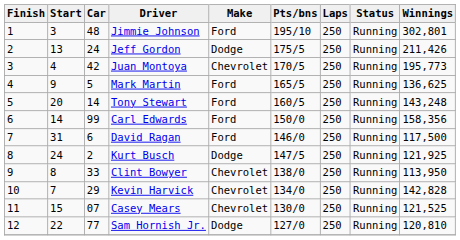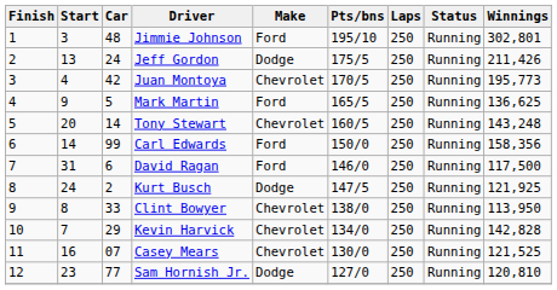Tony Stewart | Make: Ford -> Chevrolet
Casey Mears | Start: 15 -> 16
Sam Hornish Jr. | Start: 22 -> 23
